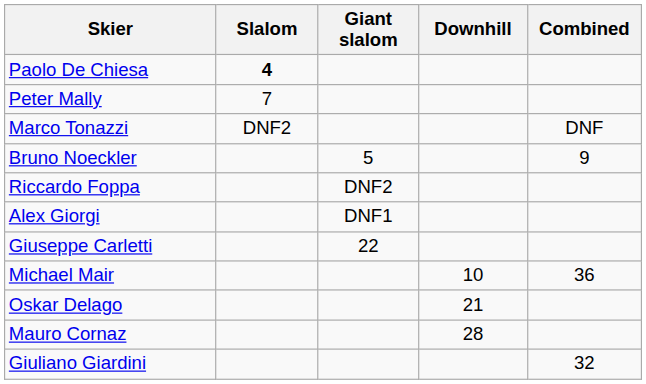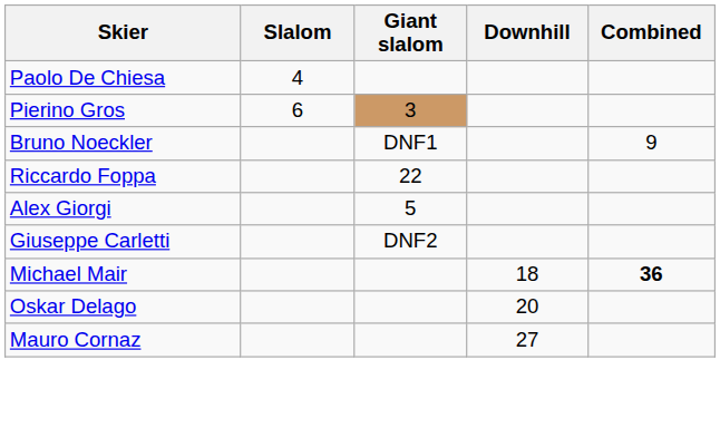Paolo De Chiesa | Slalom: bold -> normal
+ row: Pierino Gros | 6 | 3
- row: Peter Mally | 7
- row: Marco Tonazzi | DNF2 | DNF
Bruno Noeckler | Giant slalom: 5 -> DNF1
Riccardo Foppa | Giant slalom: DNF2 -> 22
Alex Giorgi | Giant slalom: DNF1 -> 5
Giuseppe Carletti | Giant slalom: 22 -> DNF2
Michael Mair | Downhill: 10 -> 18
Michael Mair | Combined: normal -> bold
Oskar Delago | Downhill: 21 -> 20
Mauro Cornaz | Downhill: 28 -> 27
- row: Giuliano Giardini | 32
